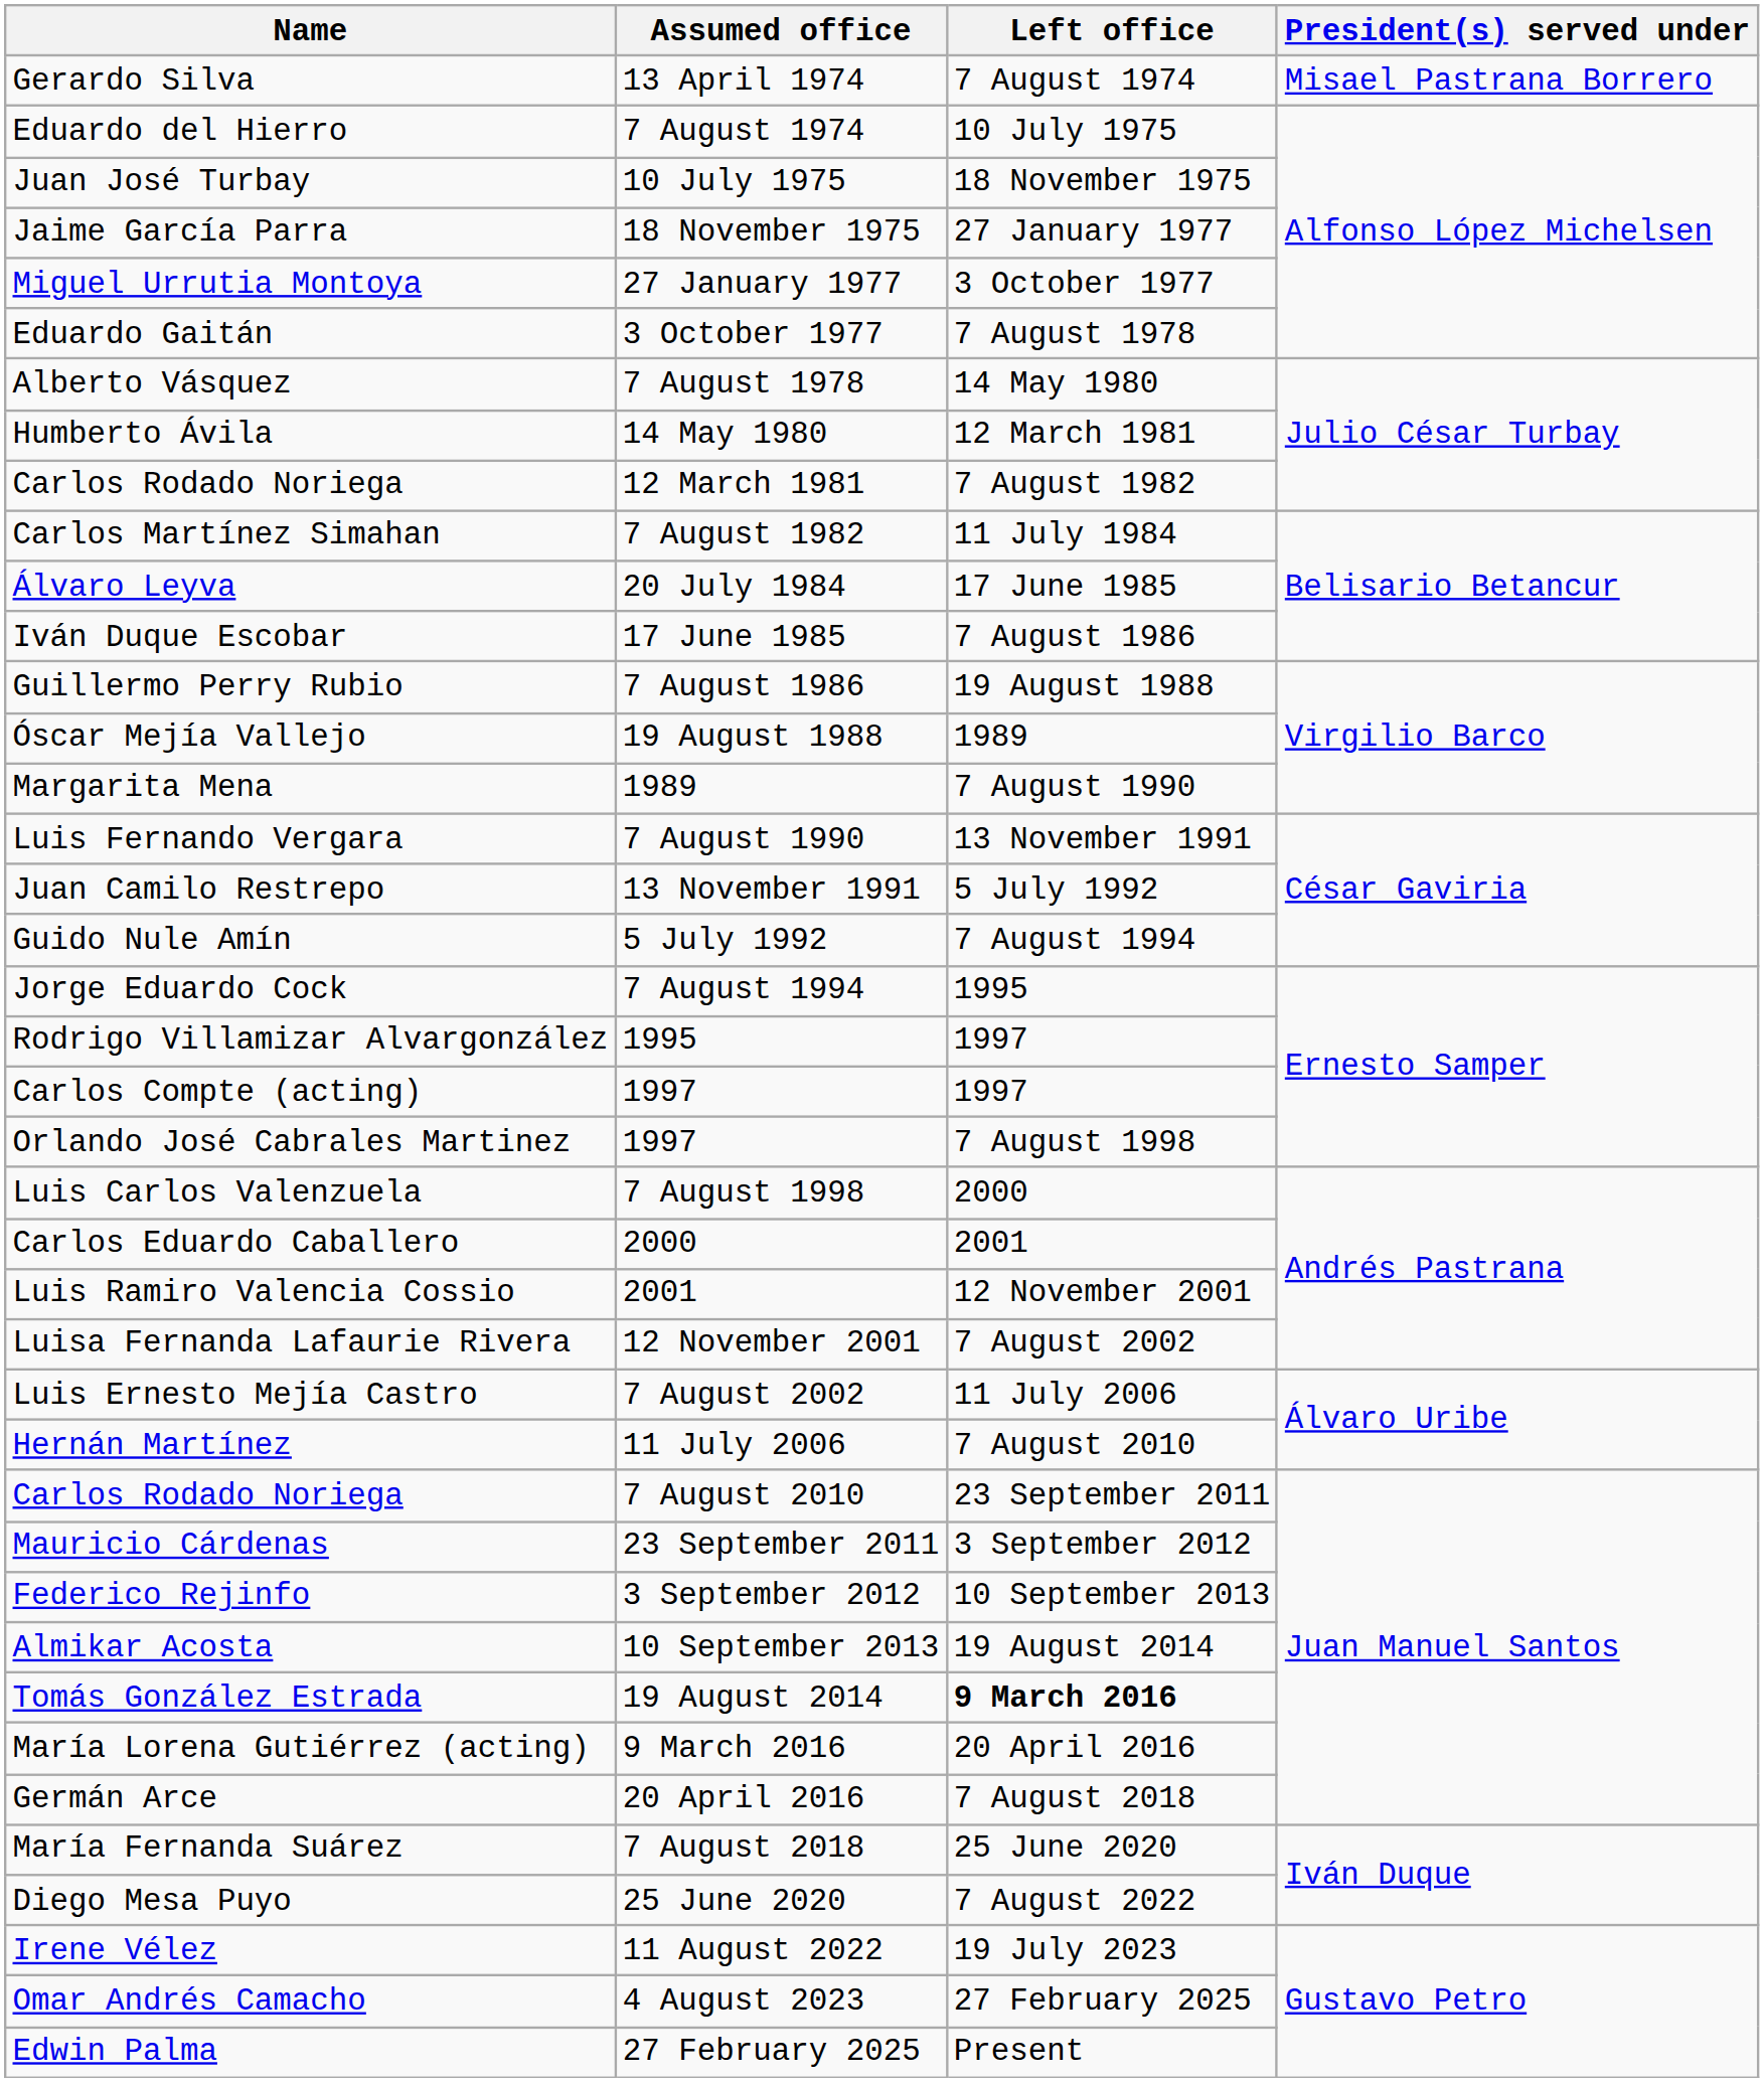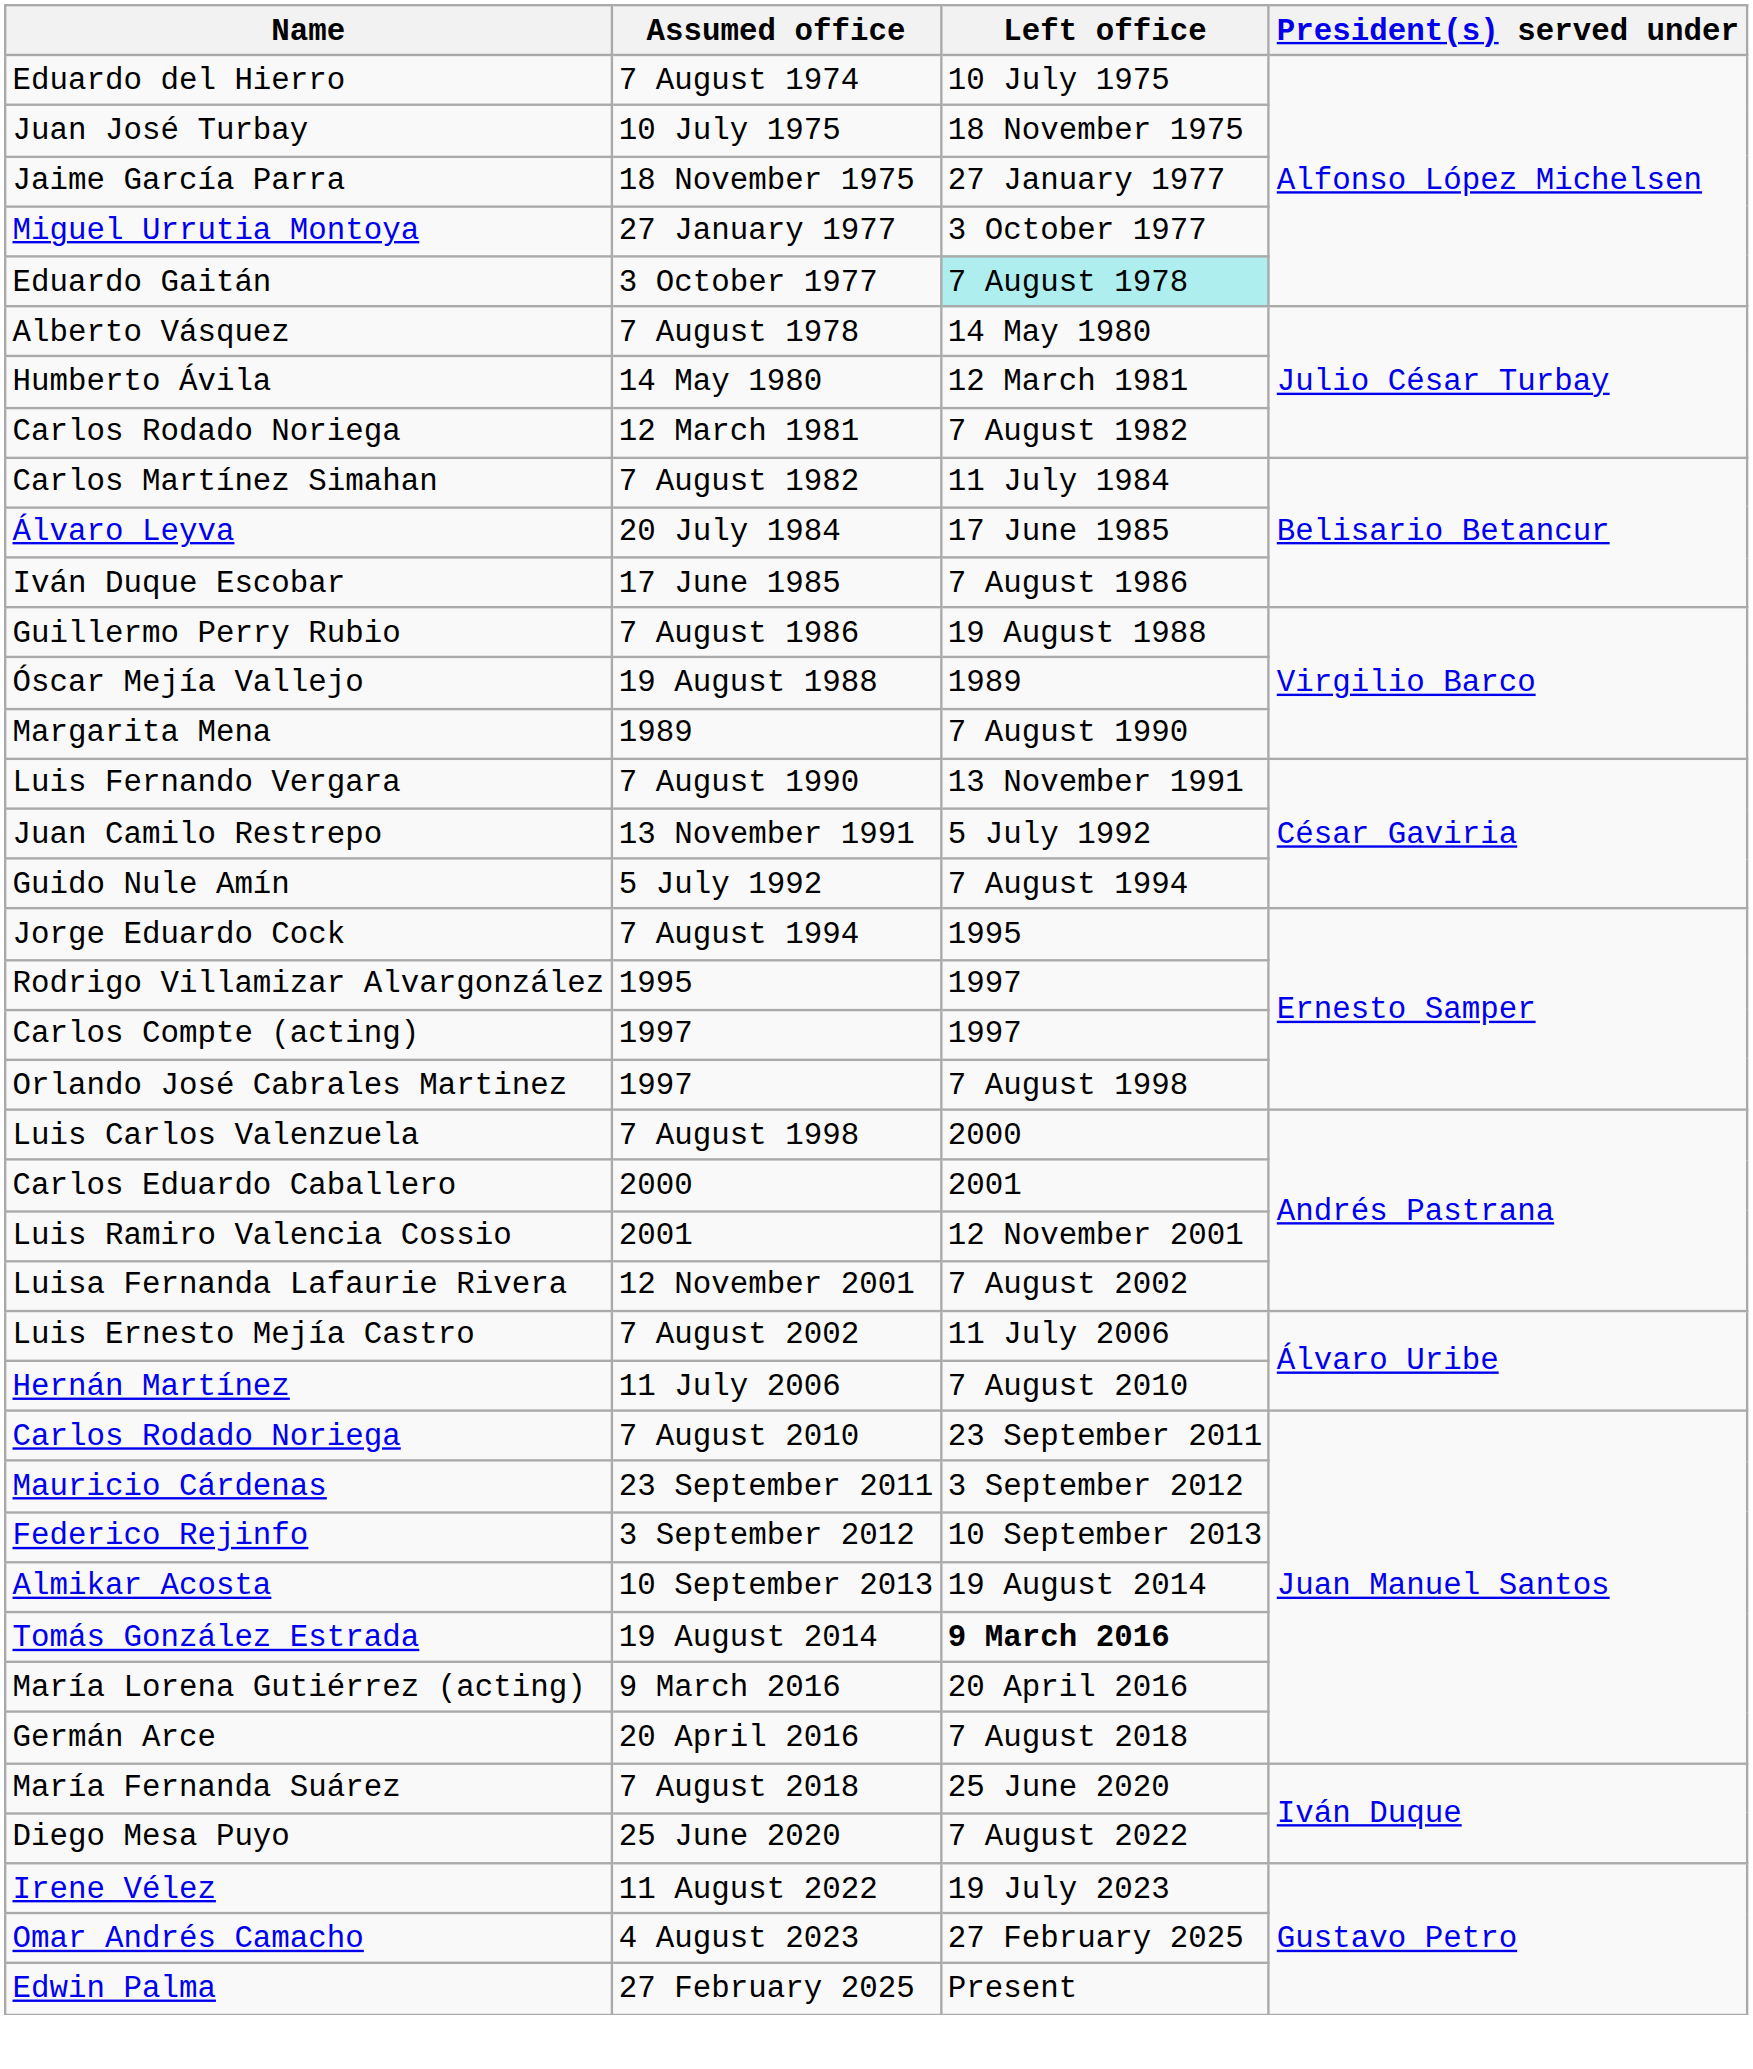- row: Gerardo Silva | 13 April 1974 | 7 August 1974 | Misael Pastrana Borrero
Eduardo Gaitán | Left office: no background -> paleturquoise background
